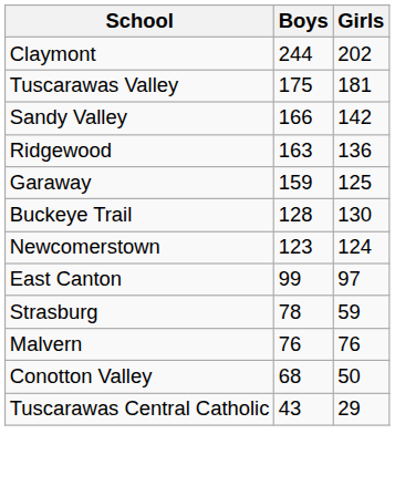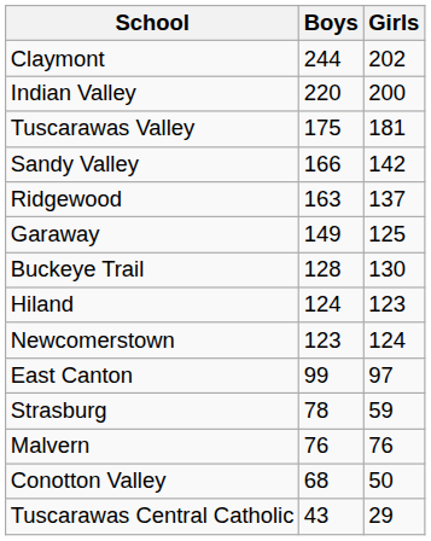+ row: Indian Valley | 220 | 200
Ridgewood | Girls: 136 -> 137
Garaway | Boys: 159 -> 149
+ row: Hiland | 124 | 123
